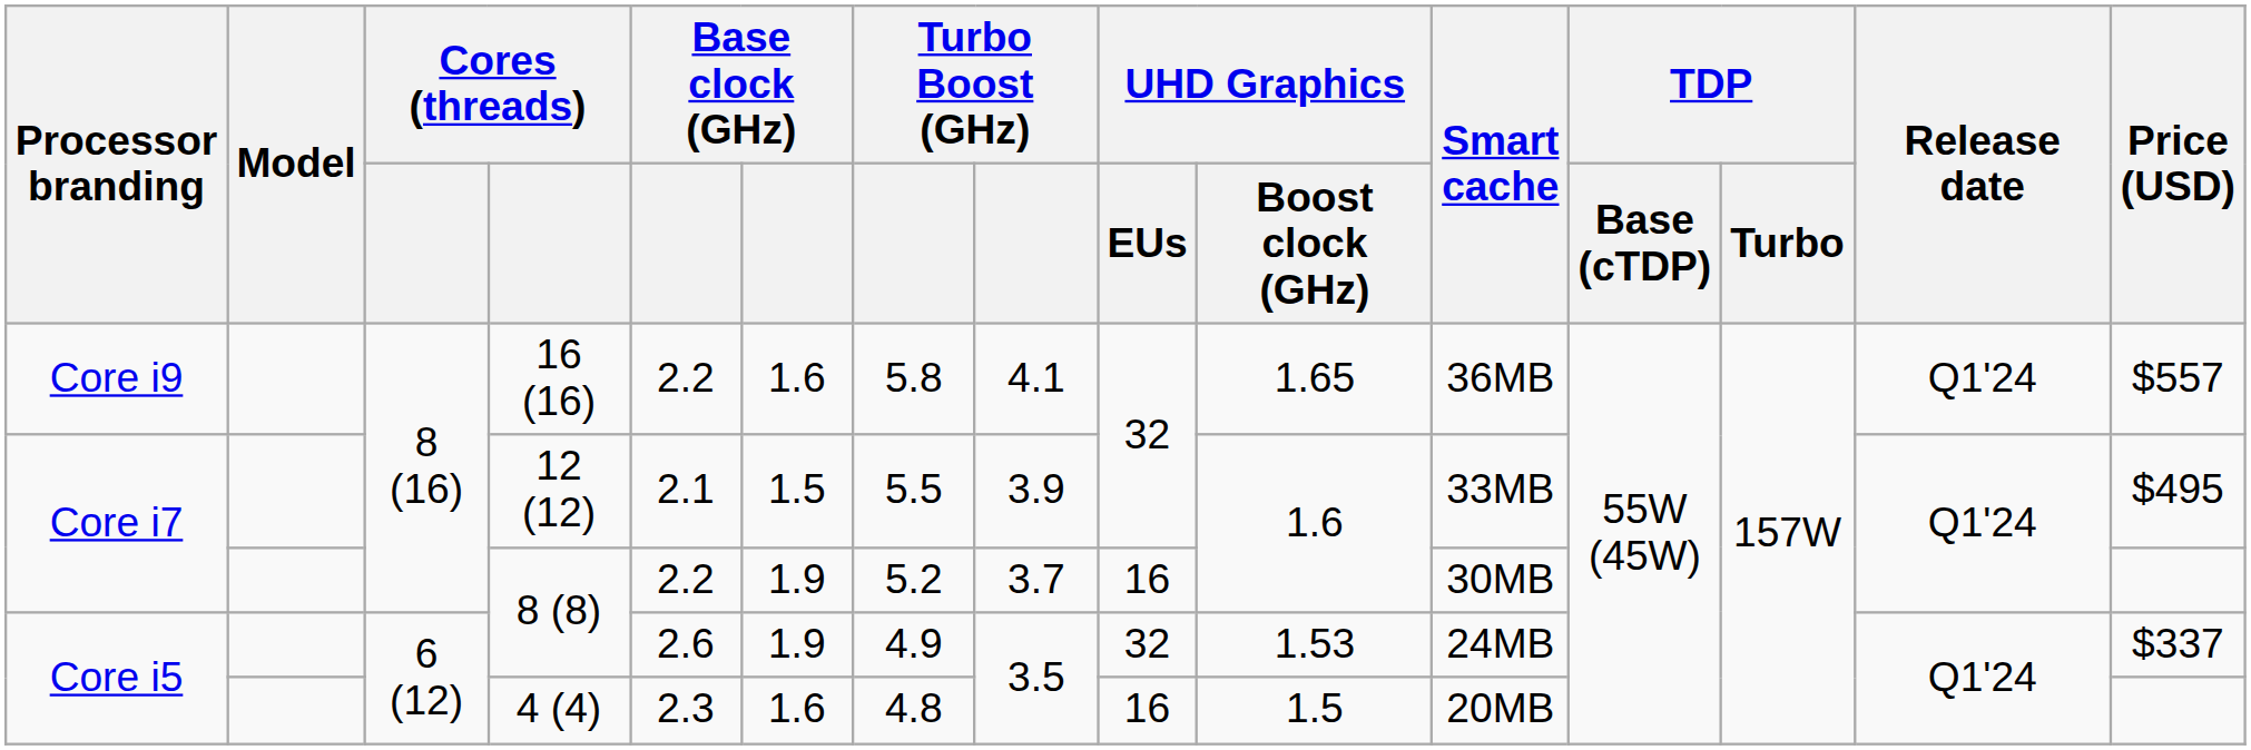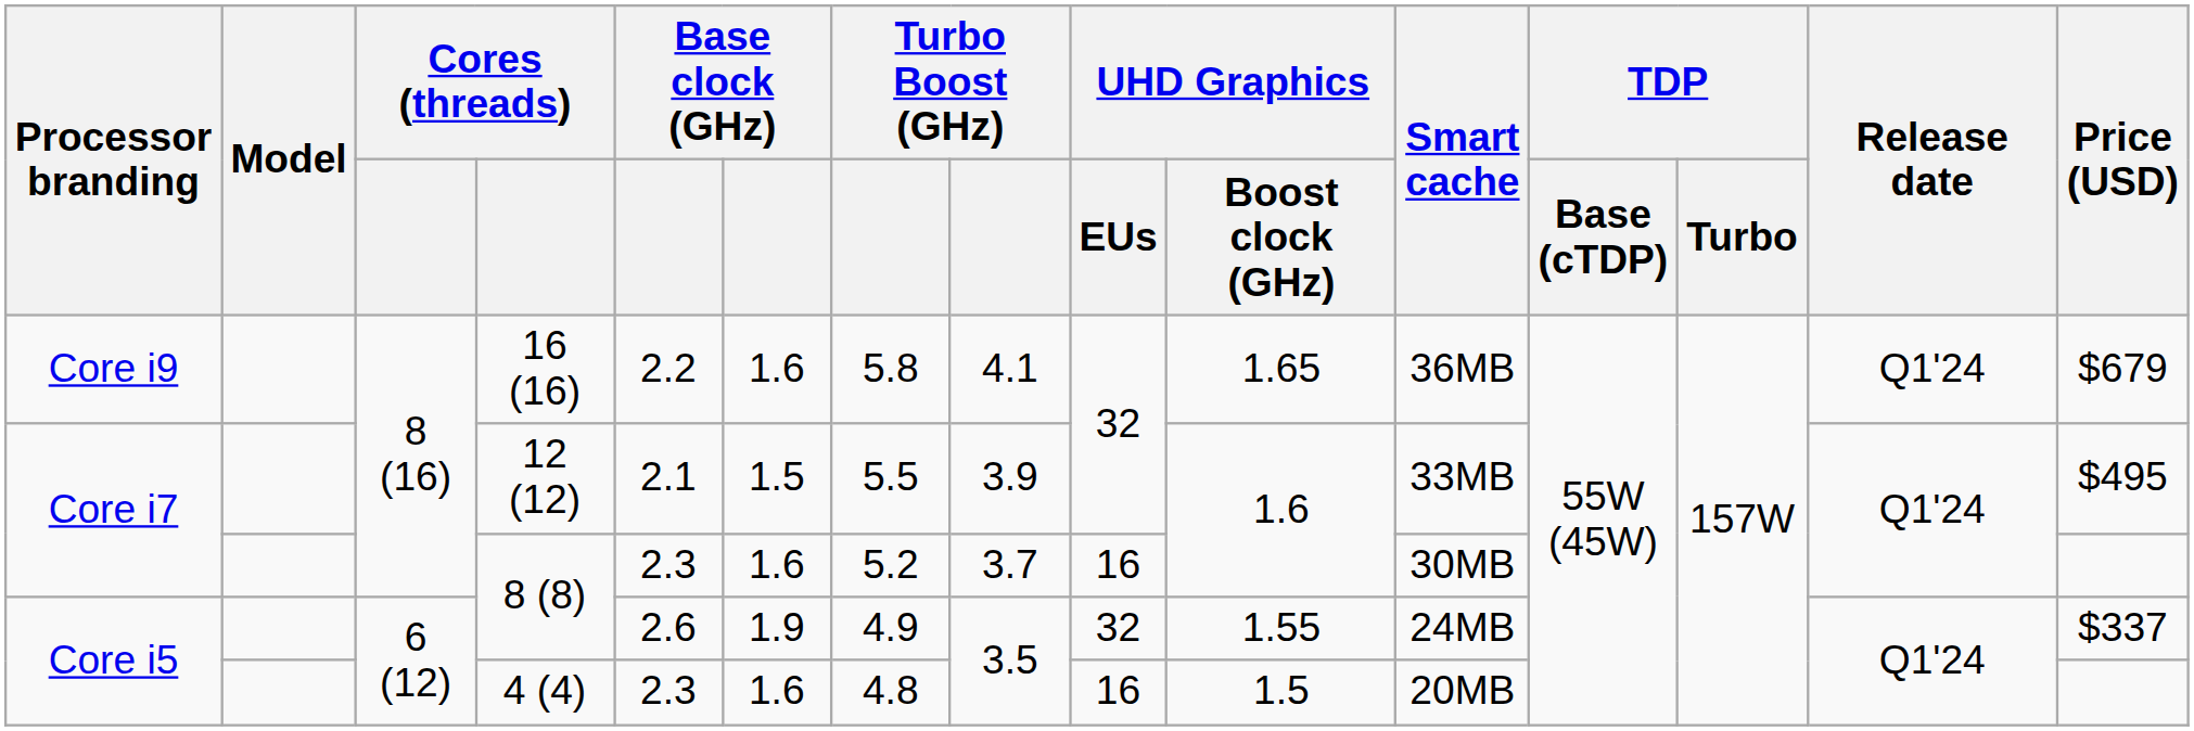16 (16) | Price (USD): $557 -> $679
Core i7 / 8 (8) | column 5: 2.2 -> 2.3
Core i7 / 8 (8) | column 6: 1.9 -> 1.6
Core i5 / 8 (8) | UHD Graphics / Boost clock (GHz): 1.53 -> 1.55
